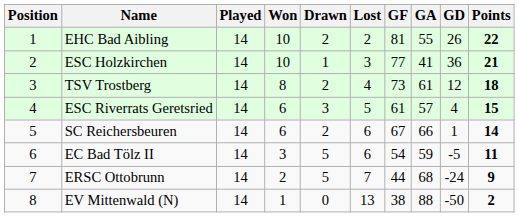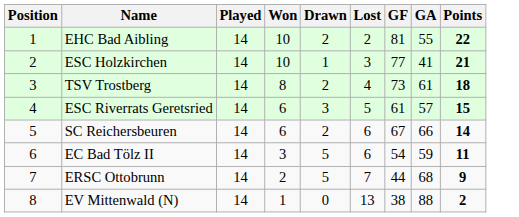- column: GD | 26 | 36 | 12 | 4 | 1 | -5 | -24 | -50
